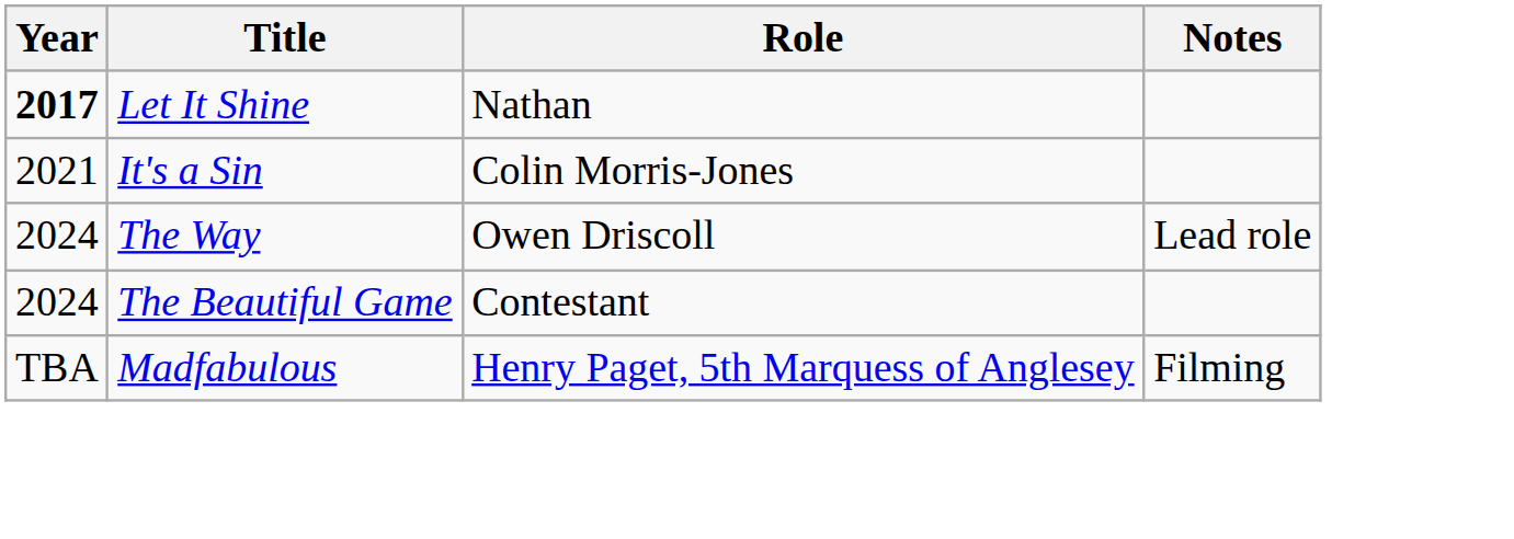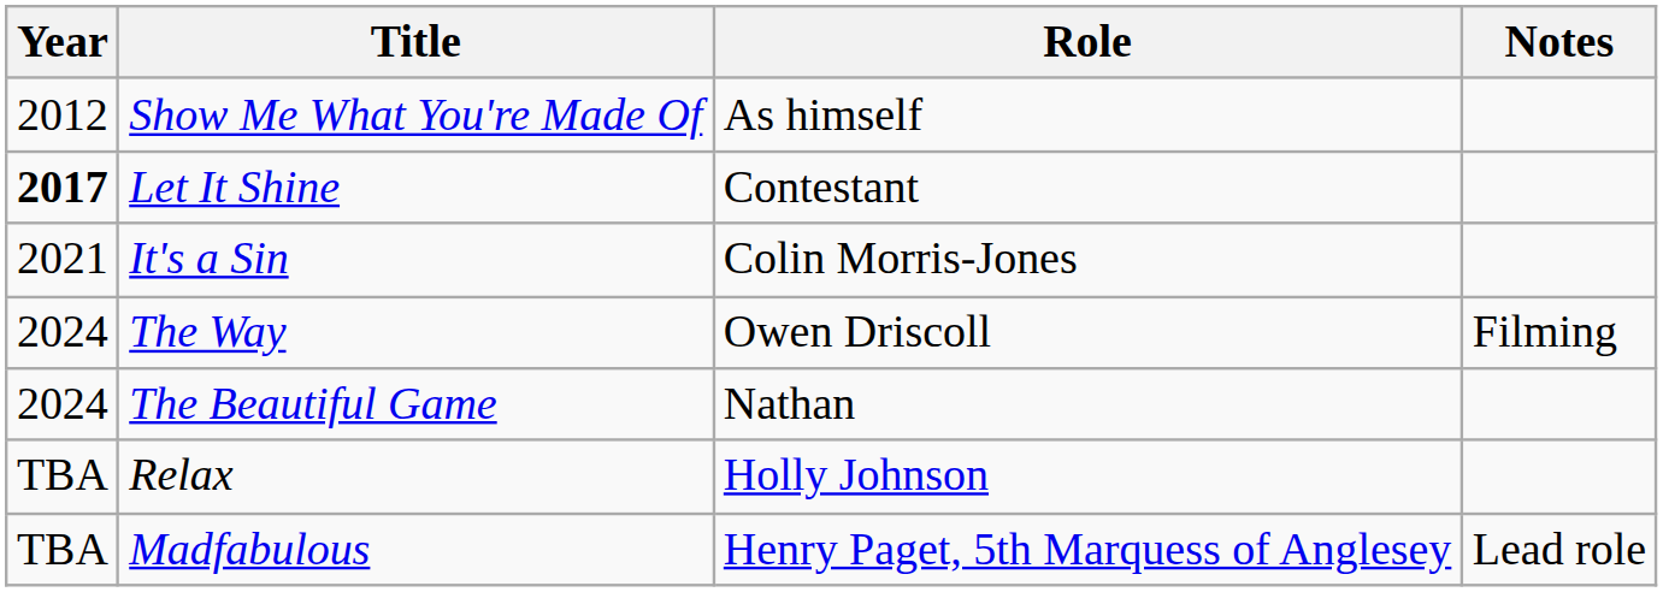+ row: 2012 | Show Me What You're Made Of | As himself
Let It Shine | Role: Nathan -> Contestant
The Way | Notes: Lead role -> Filming
The Beautiful Game | Role: Contestant -> Nathan
+ row: TBA | Relax | Holly Johnson
Madfabulous | Notes: Filming -> Lead role
